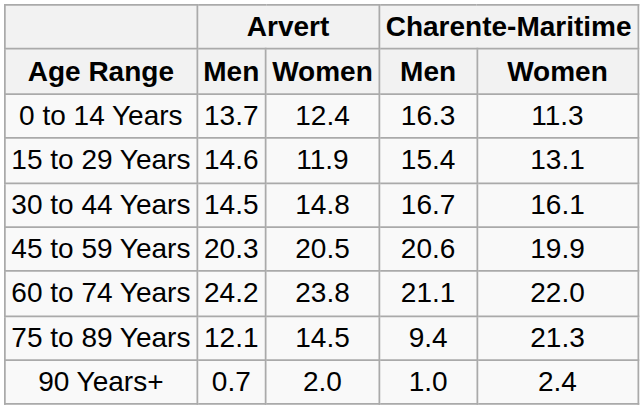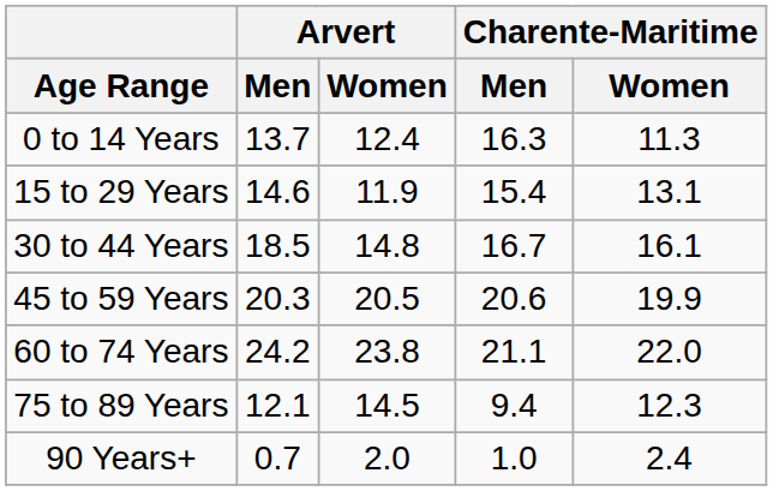30 to 44 Years | Arvert / Men: 14.5 -> 18.5
75 to 89 Years | Charente-Maritime / Women: 21.3 -> 12.3
